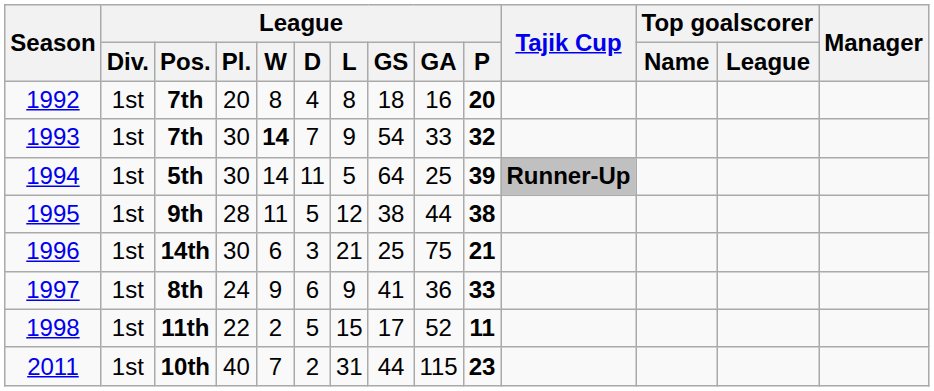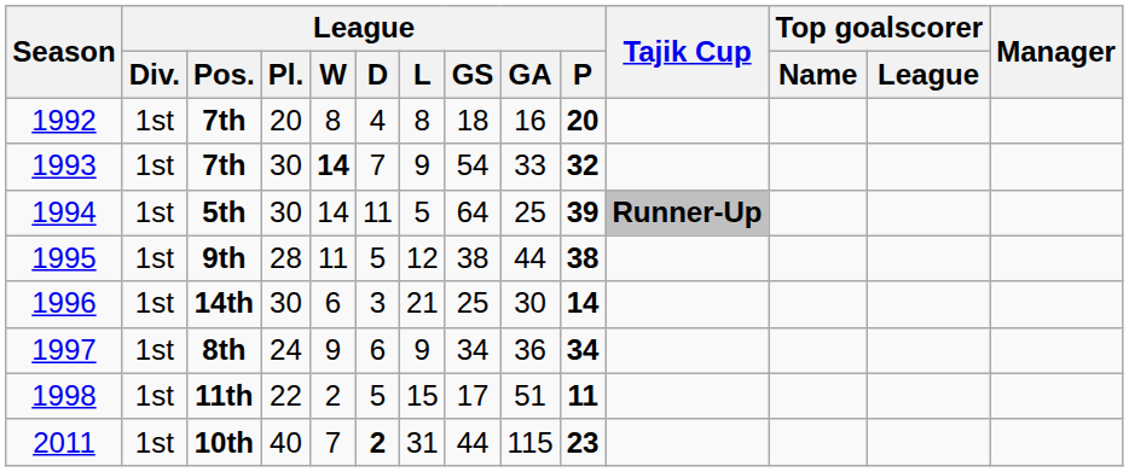1996 | League / GA: 75 -> 30
1996 | League / P: 21 -> 14
1997 | League / GS: 41 -> 34
1997 | League / P: 33 -> 34
1998 | League / GA: 52 -> 51
2011 | League / D: normal -> bold
